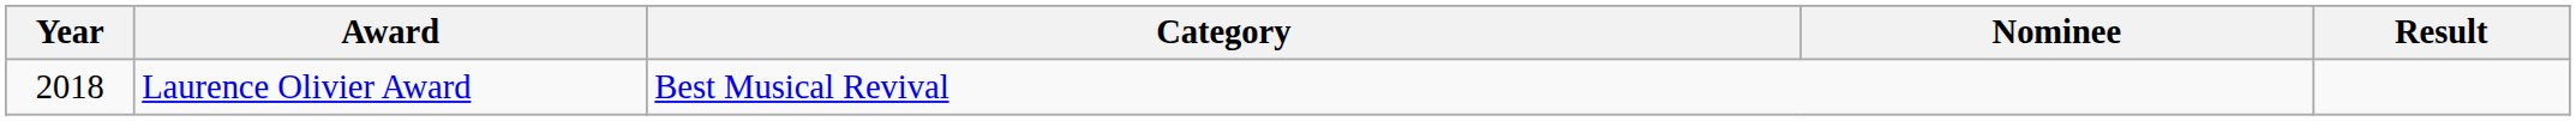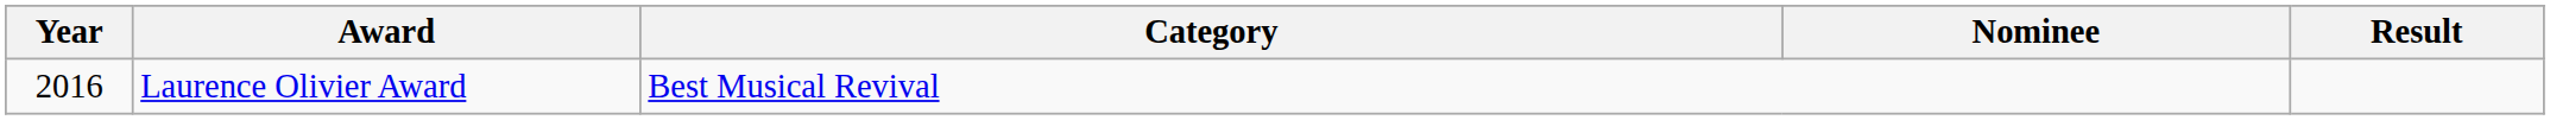Laurence Olivier Award | Year: 2018 -> 2016
